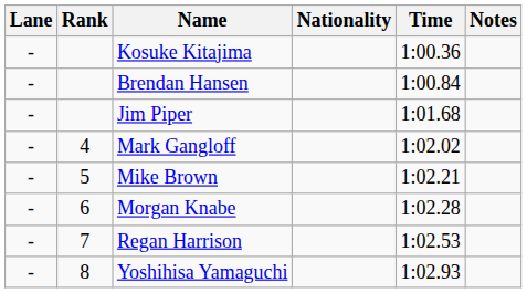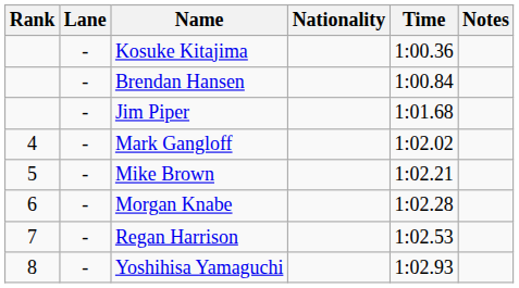columns swapped: Rank <-> Lane
